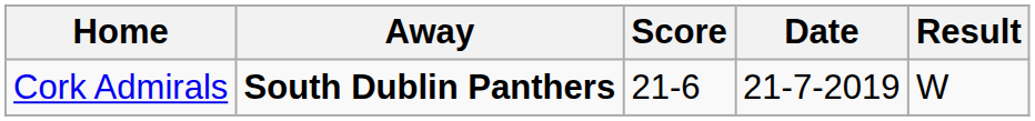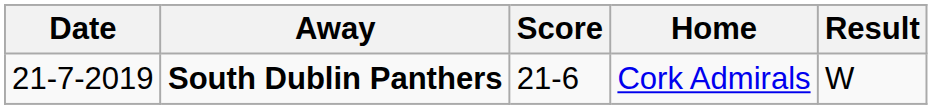columns swapped: Date <-> Home
